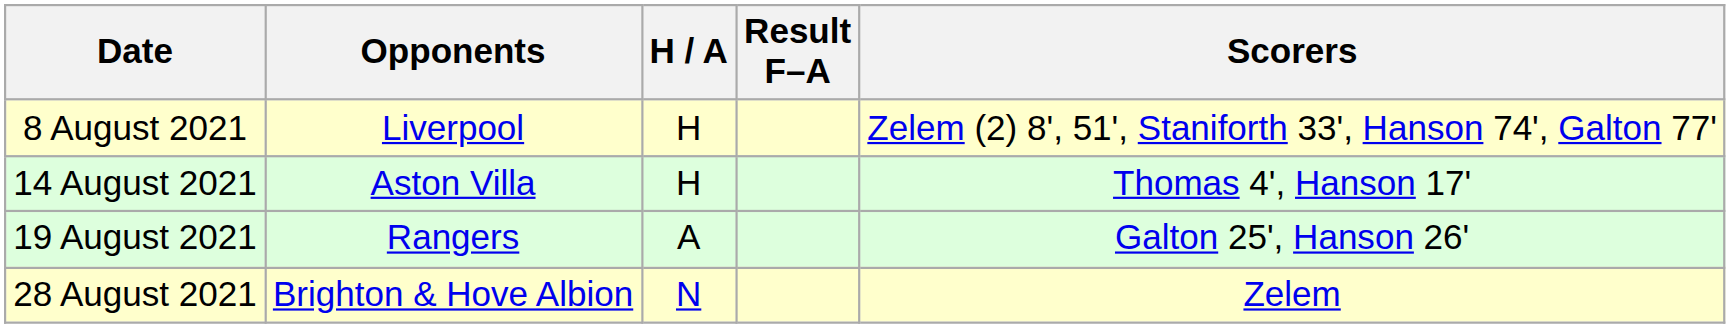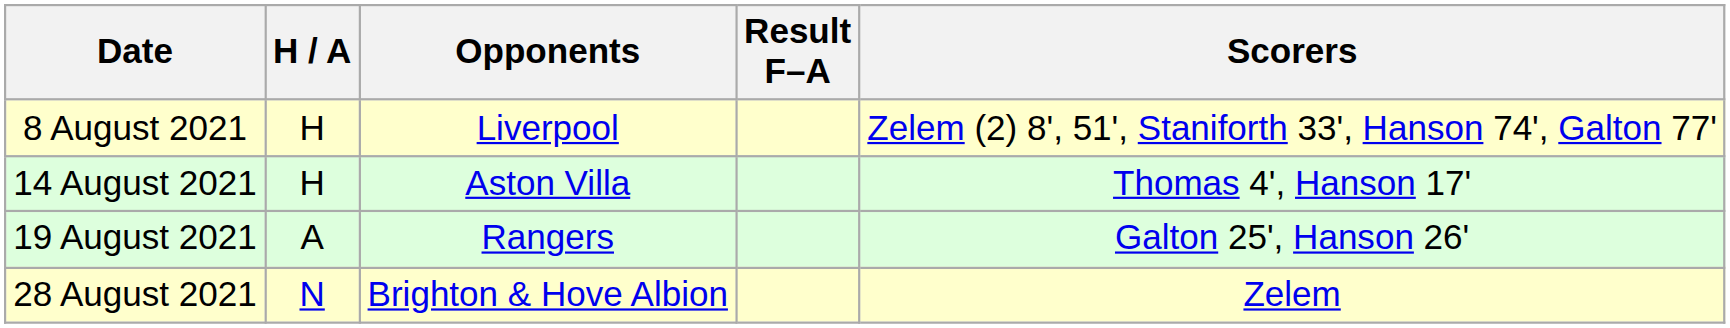columns swapped: Opponents <-> H / A
